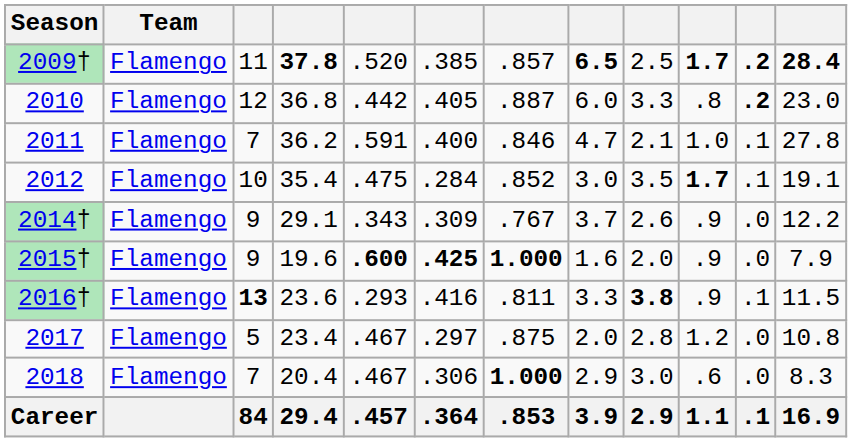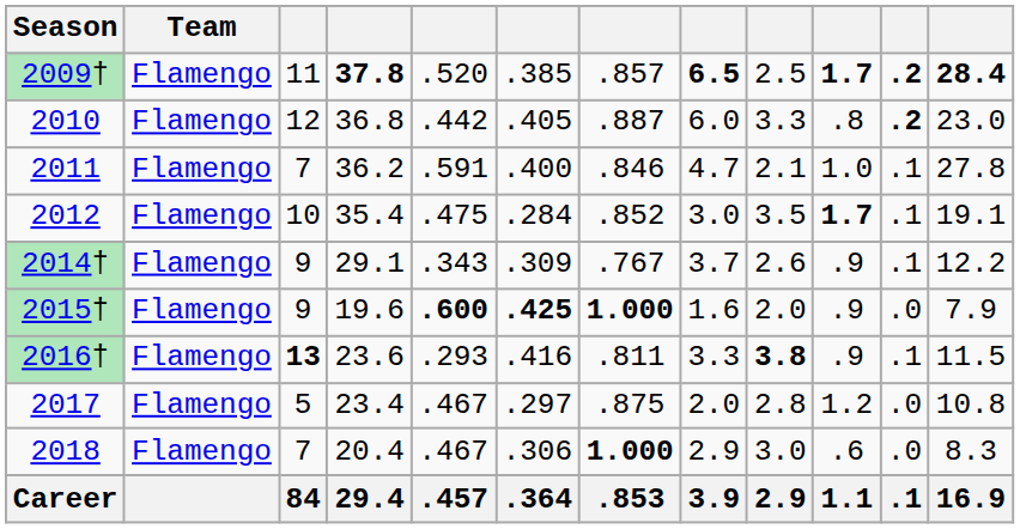2014† | column 11: .0 -> .1
